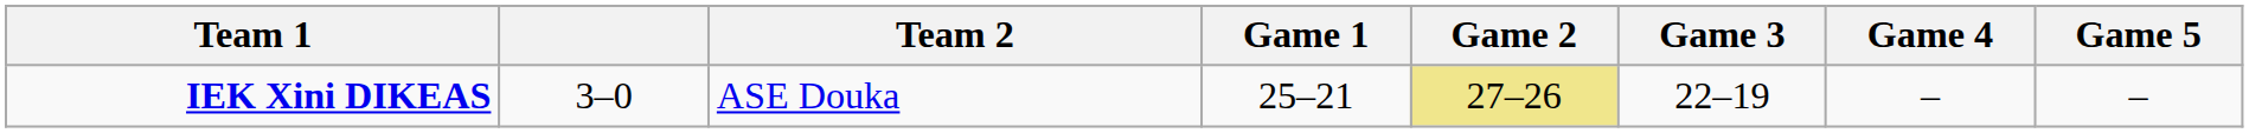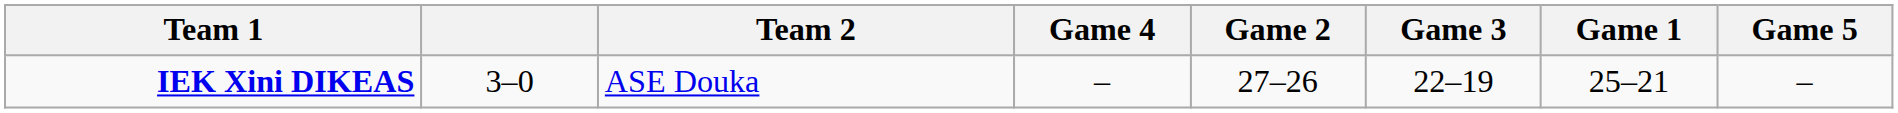columns swapped: Game 1 <-> Game 4
IEK Xini DIKEAS | Game 2: khaki background -> no background
